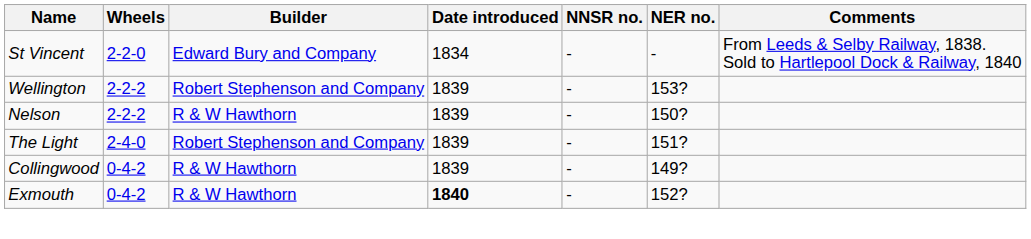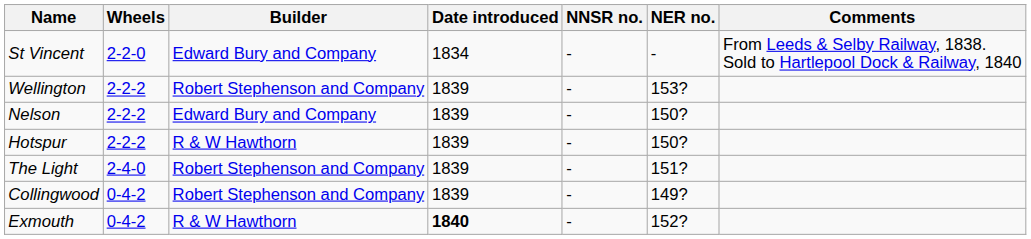Nelson | Builder: R & W Hawthorn -> Edward Bury and Company
+ row: Hotspur | 2-2-2 | R & W Hawthorn | 1839 | - | 150?
Collingwood | Builder: R & W Hawthorn -> Robert Stephenson and Company
